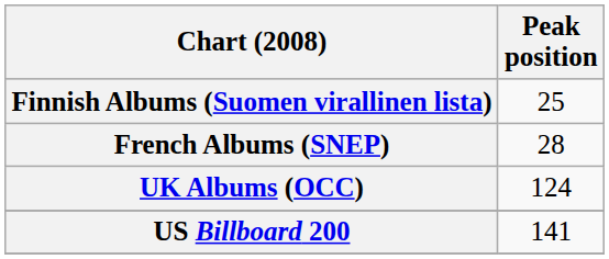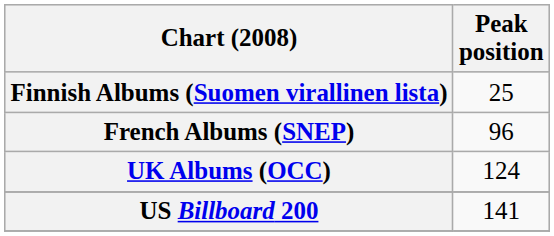French Albums (SNEP) | Peak position: 28 -> 96
